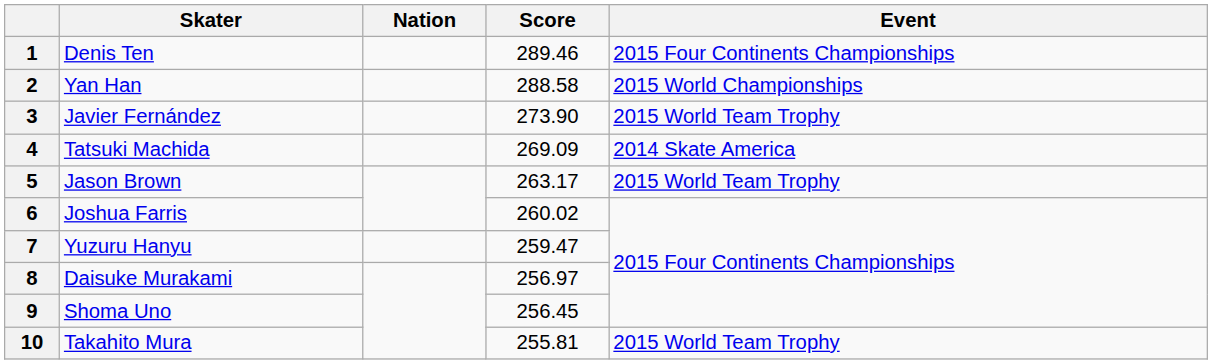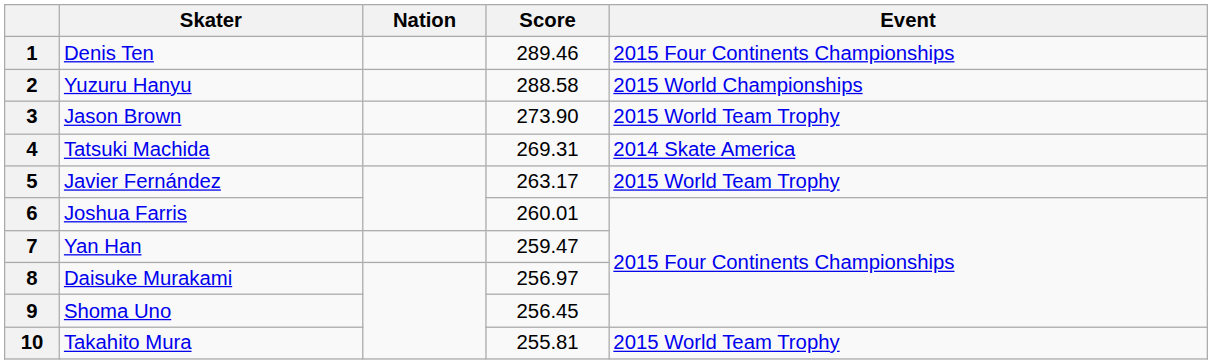2 | Skater: Yan Han -> Yuzuru Hanyu
3 | Skater: Javier Fernández -> Jason Brown
4 | Score: 269.09 -> 269.31
5 | Skater: Jason Brown -> Javier Fernández
6 | Score: 260.02 -> 260.01
7 | Skater: Yuzuru Hanyu -> Yan Han
